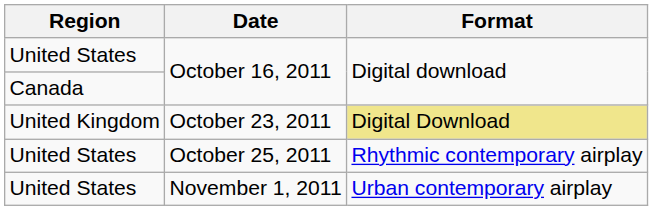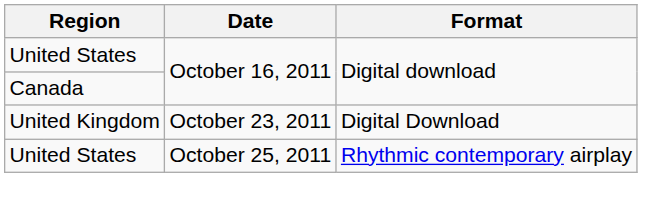October 23, 2011 | Format: khaki background -> no background
- row: United States | November 1, 2011 | Urban contemporary airplay
